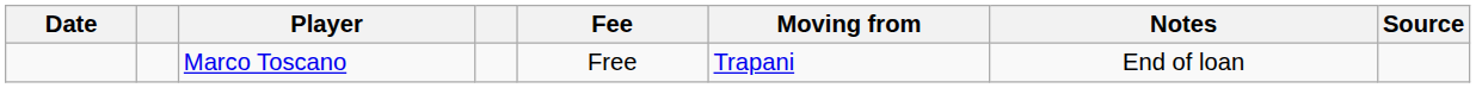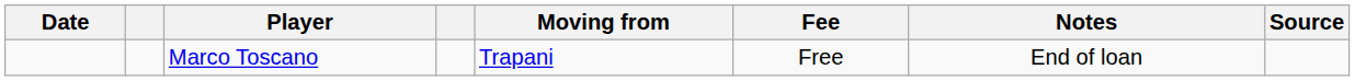columns swapped: Moving from <-> Fee
